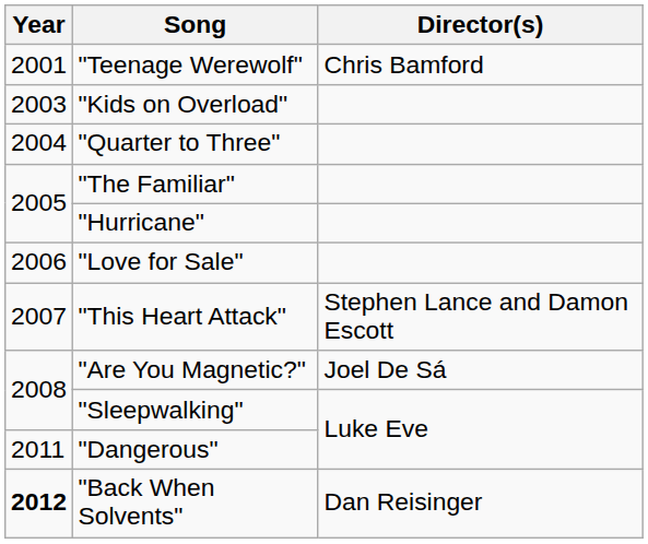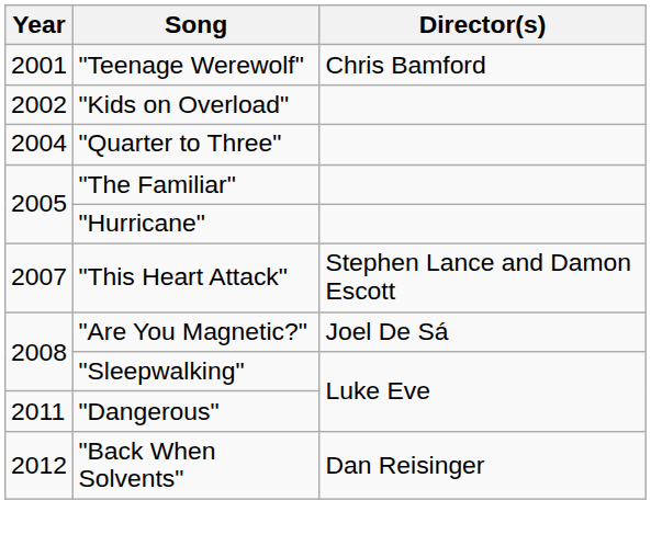"Kids on Overload" | Year: 2003 -> 2002
- row: 2006 | "Love for Sale"
"Back When Solvents" | Year: bold -> normal
